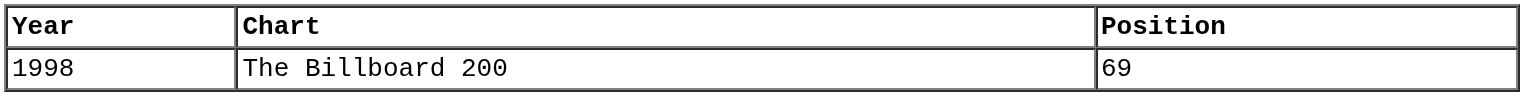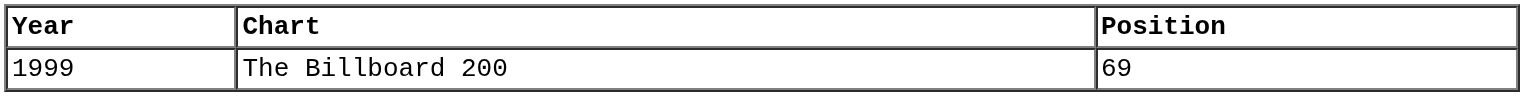The Billboard 200 | Year: 1998 -> 1999
